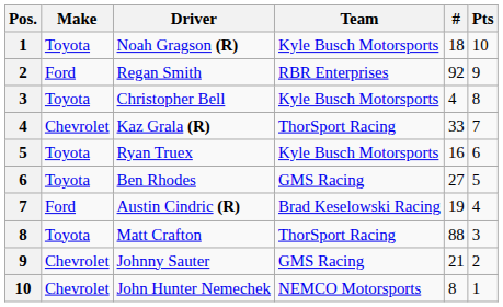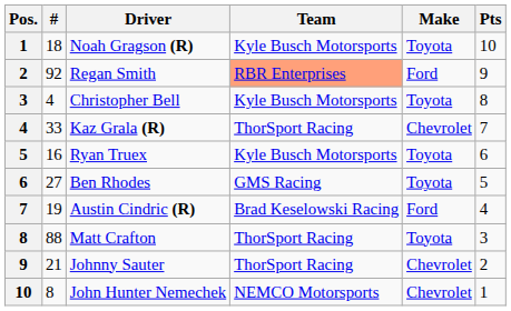columns swapped: # <-> Make
Regan Smith | Team: no background -> lightsalmon background
Johnny Sauter | Team: GMS Racing -> ThorSport Racing
